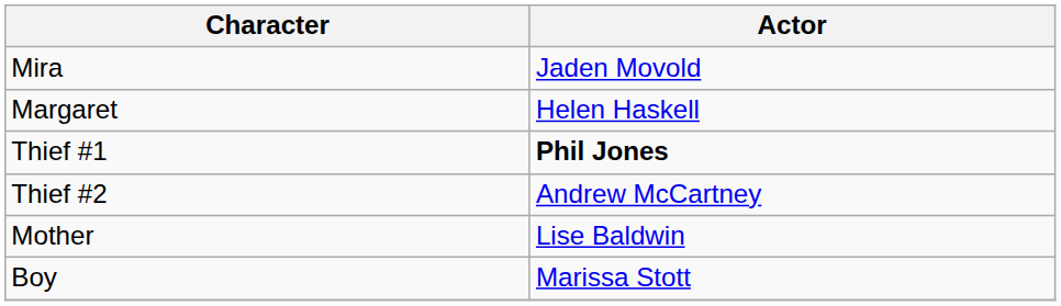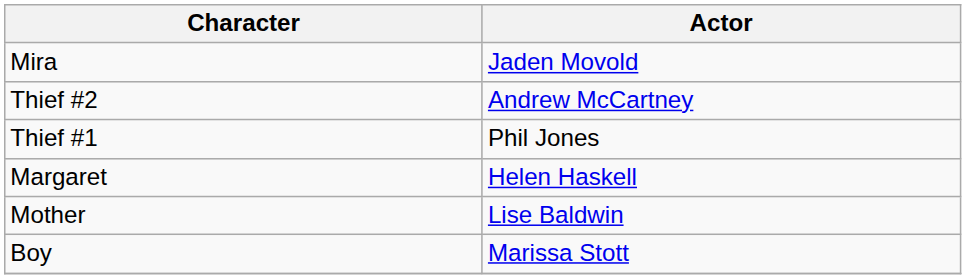rows swapped: Margaret <-> Thief #2
Thief #1 | Actor: bold -> normal
